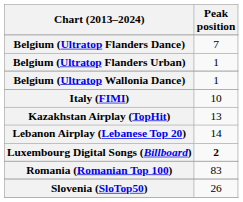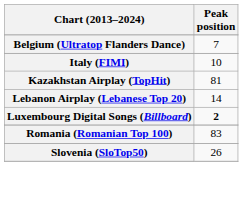- row: Belgium (Ultratop Flanders Urban) | 1
- row: Belgium (Ultratop Wallonia Dance) | 1
Kazakhstan Airplay (TopHit) | Peak position: 13 -> 81
